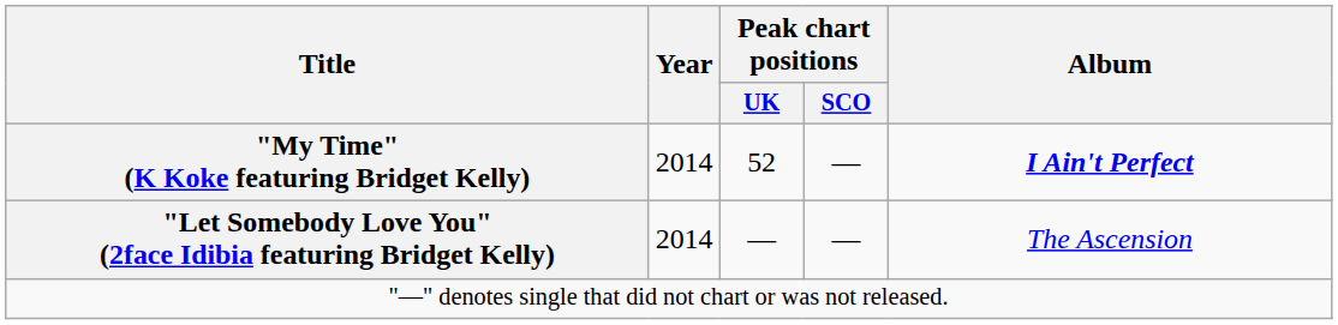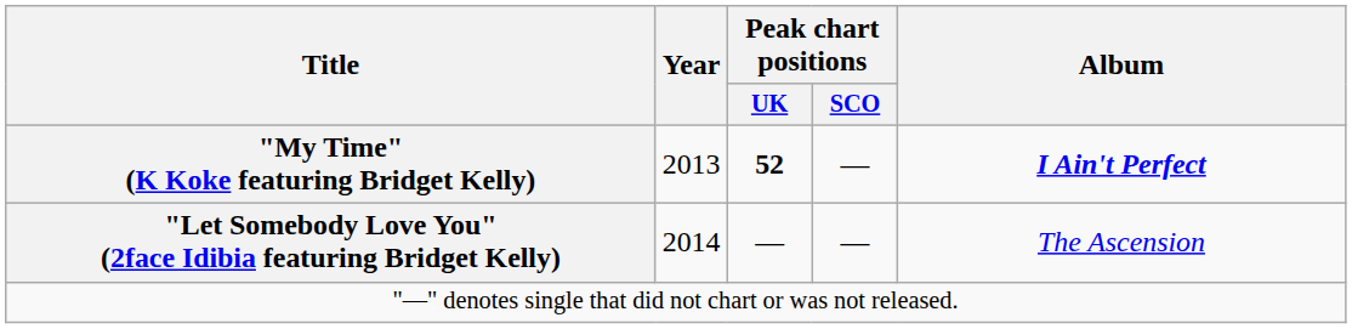"My Time" (K Koke featuring Bridget Kelly) | Year: 2014 -> 2013
"My Time" (K Koke featuring Bridget Kelly) | Peak chart positions / UK: normal -> bold
